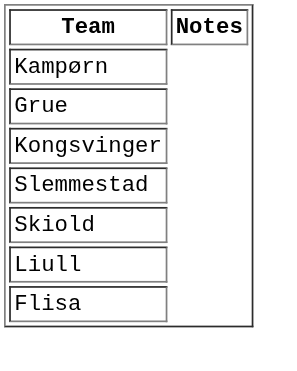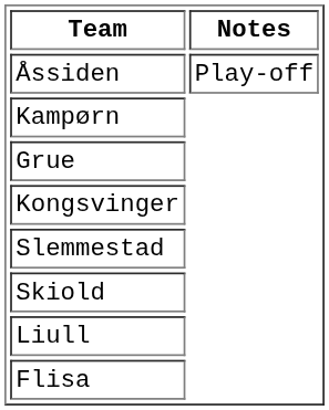+ row: Åssiden | Play-off
